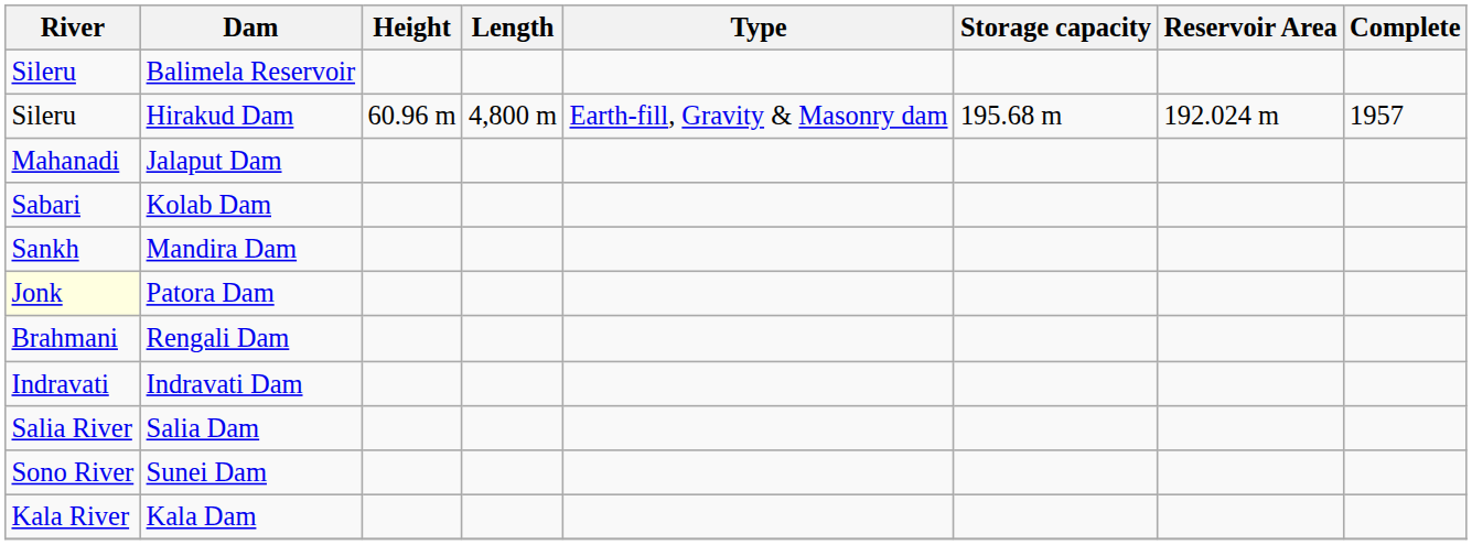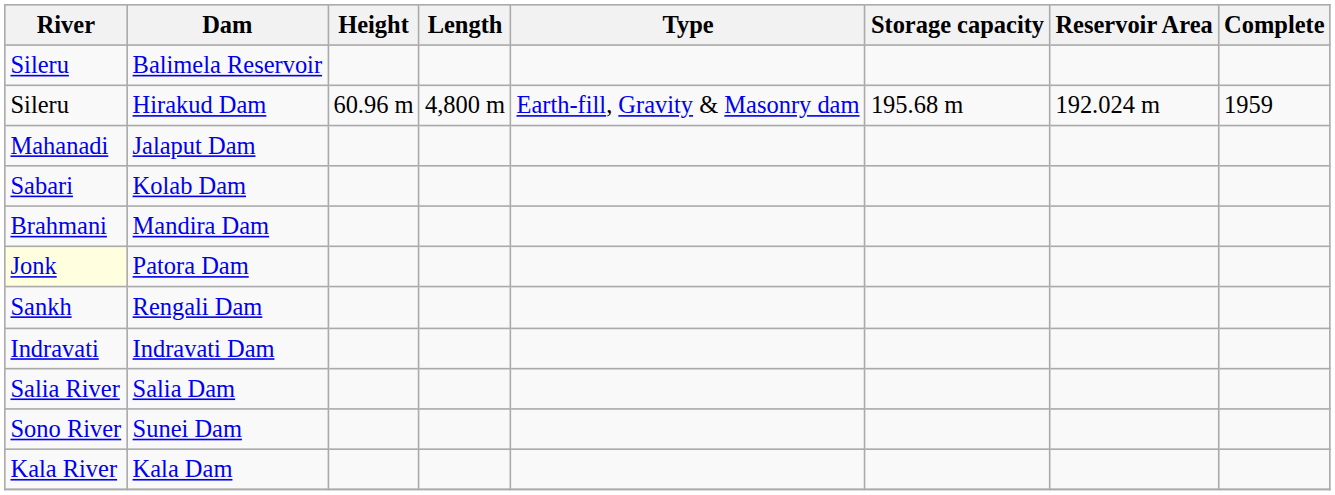Hirakud Dam | Complete: 1957 -> 1959
Mandira Dam | River: Sankh -> Brahmani
Rengali Dam | River: Brahmani -> Sankh
